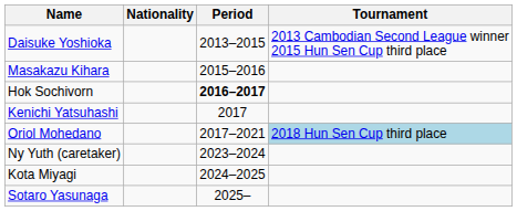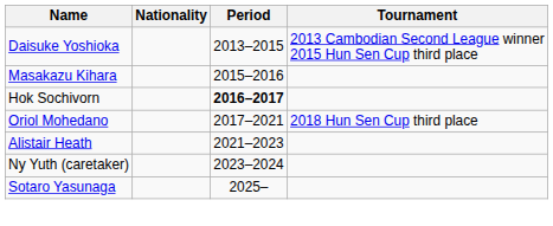- row: Kenichi Yatsuhashi | 2017
Oriol Mohedano | Tournament: lightblue background -> no background
+ row: Alistair Heath | 2021–2023
- row: Kota Miyagi | 2024–2025
